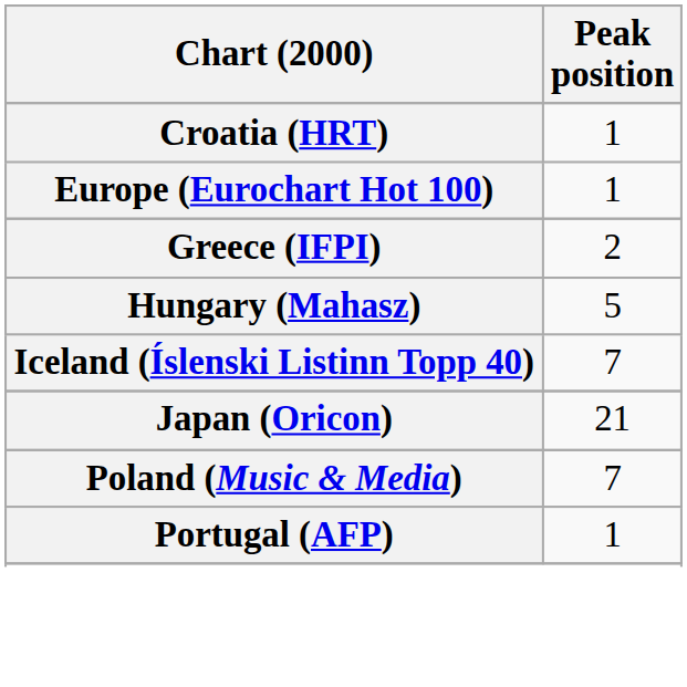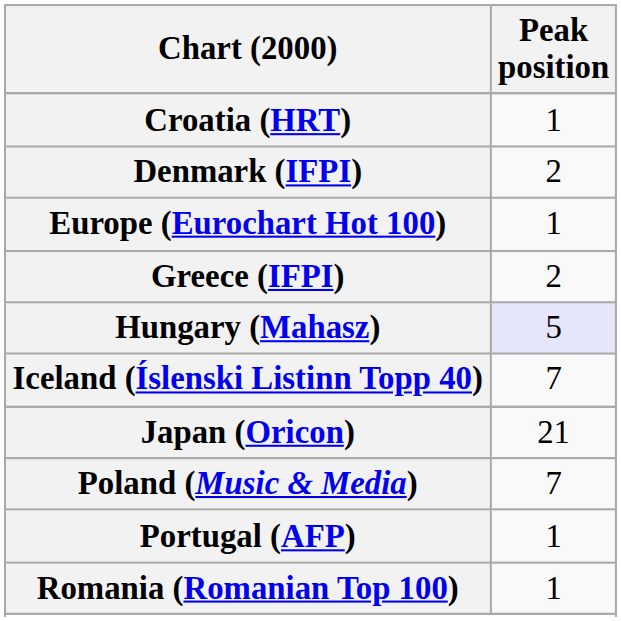+ row: Denmark (IFPI) | 2
Hungary (Mahasz) | Peak position: no background -> lavender background
+ row: Romania (Romanian Top 100) | 1
